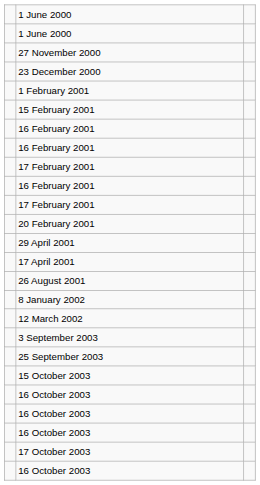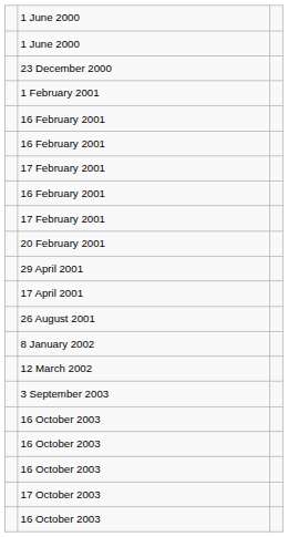- row: 27 November 2000
- row: 15 February 2001
- row: 25 September 2003
- row: 15 October 2003
